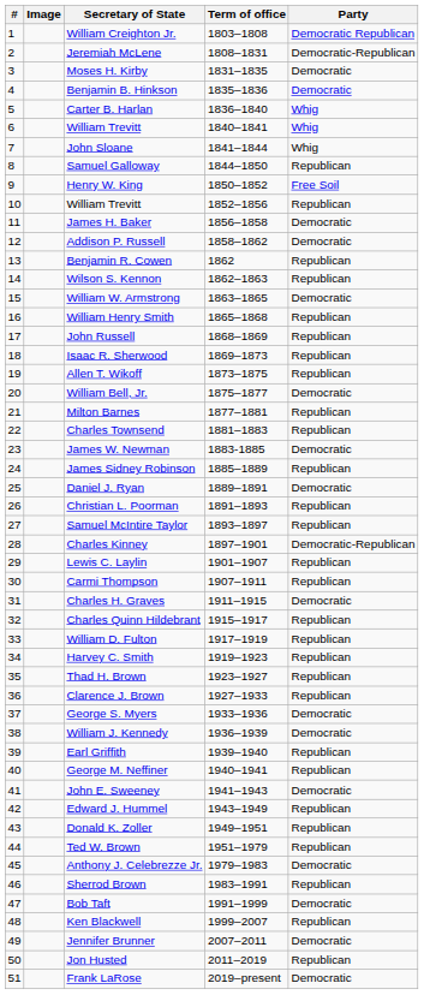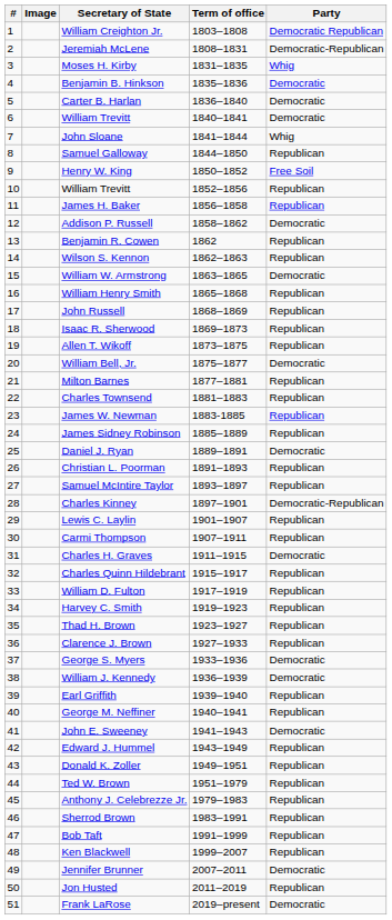Moses H. Kirby | Party: Democratic -> Whig
Carter B. Harlan | Party: Whig -> Democratic
6 / William Trevitt | Party: Whig -> Democratic
James H. Baker | Party: Democratic -> Republican
James W. Newman | Party: Democratic -> Republican
Anthony J. Celebrezze Jr. | Party: Democratic -> Republican
Bob Taft | Party: Democratic -> Republican
